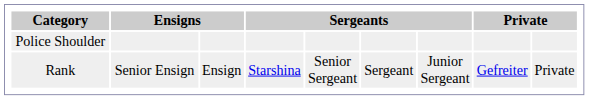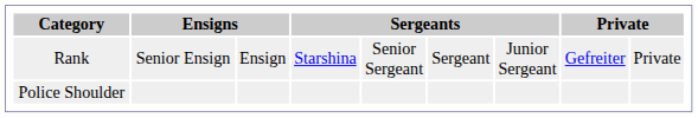rows swapped: Police Shoulder <-> Rank
